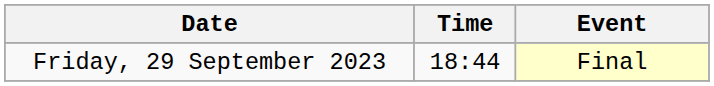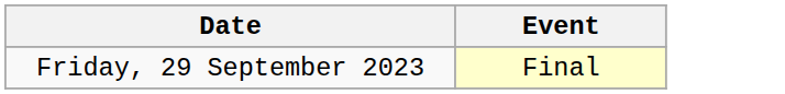- column: Time | 18:44
